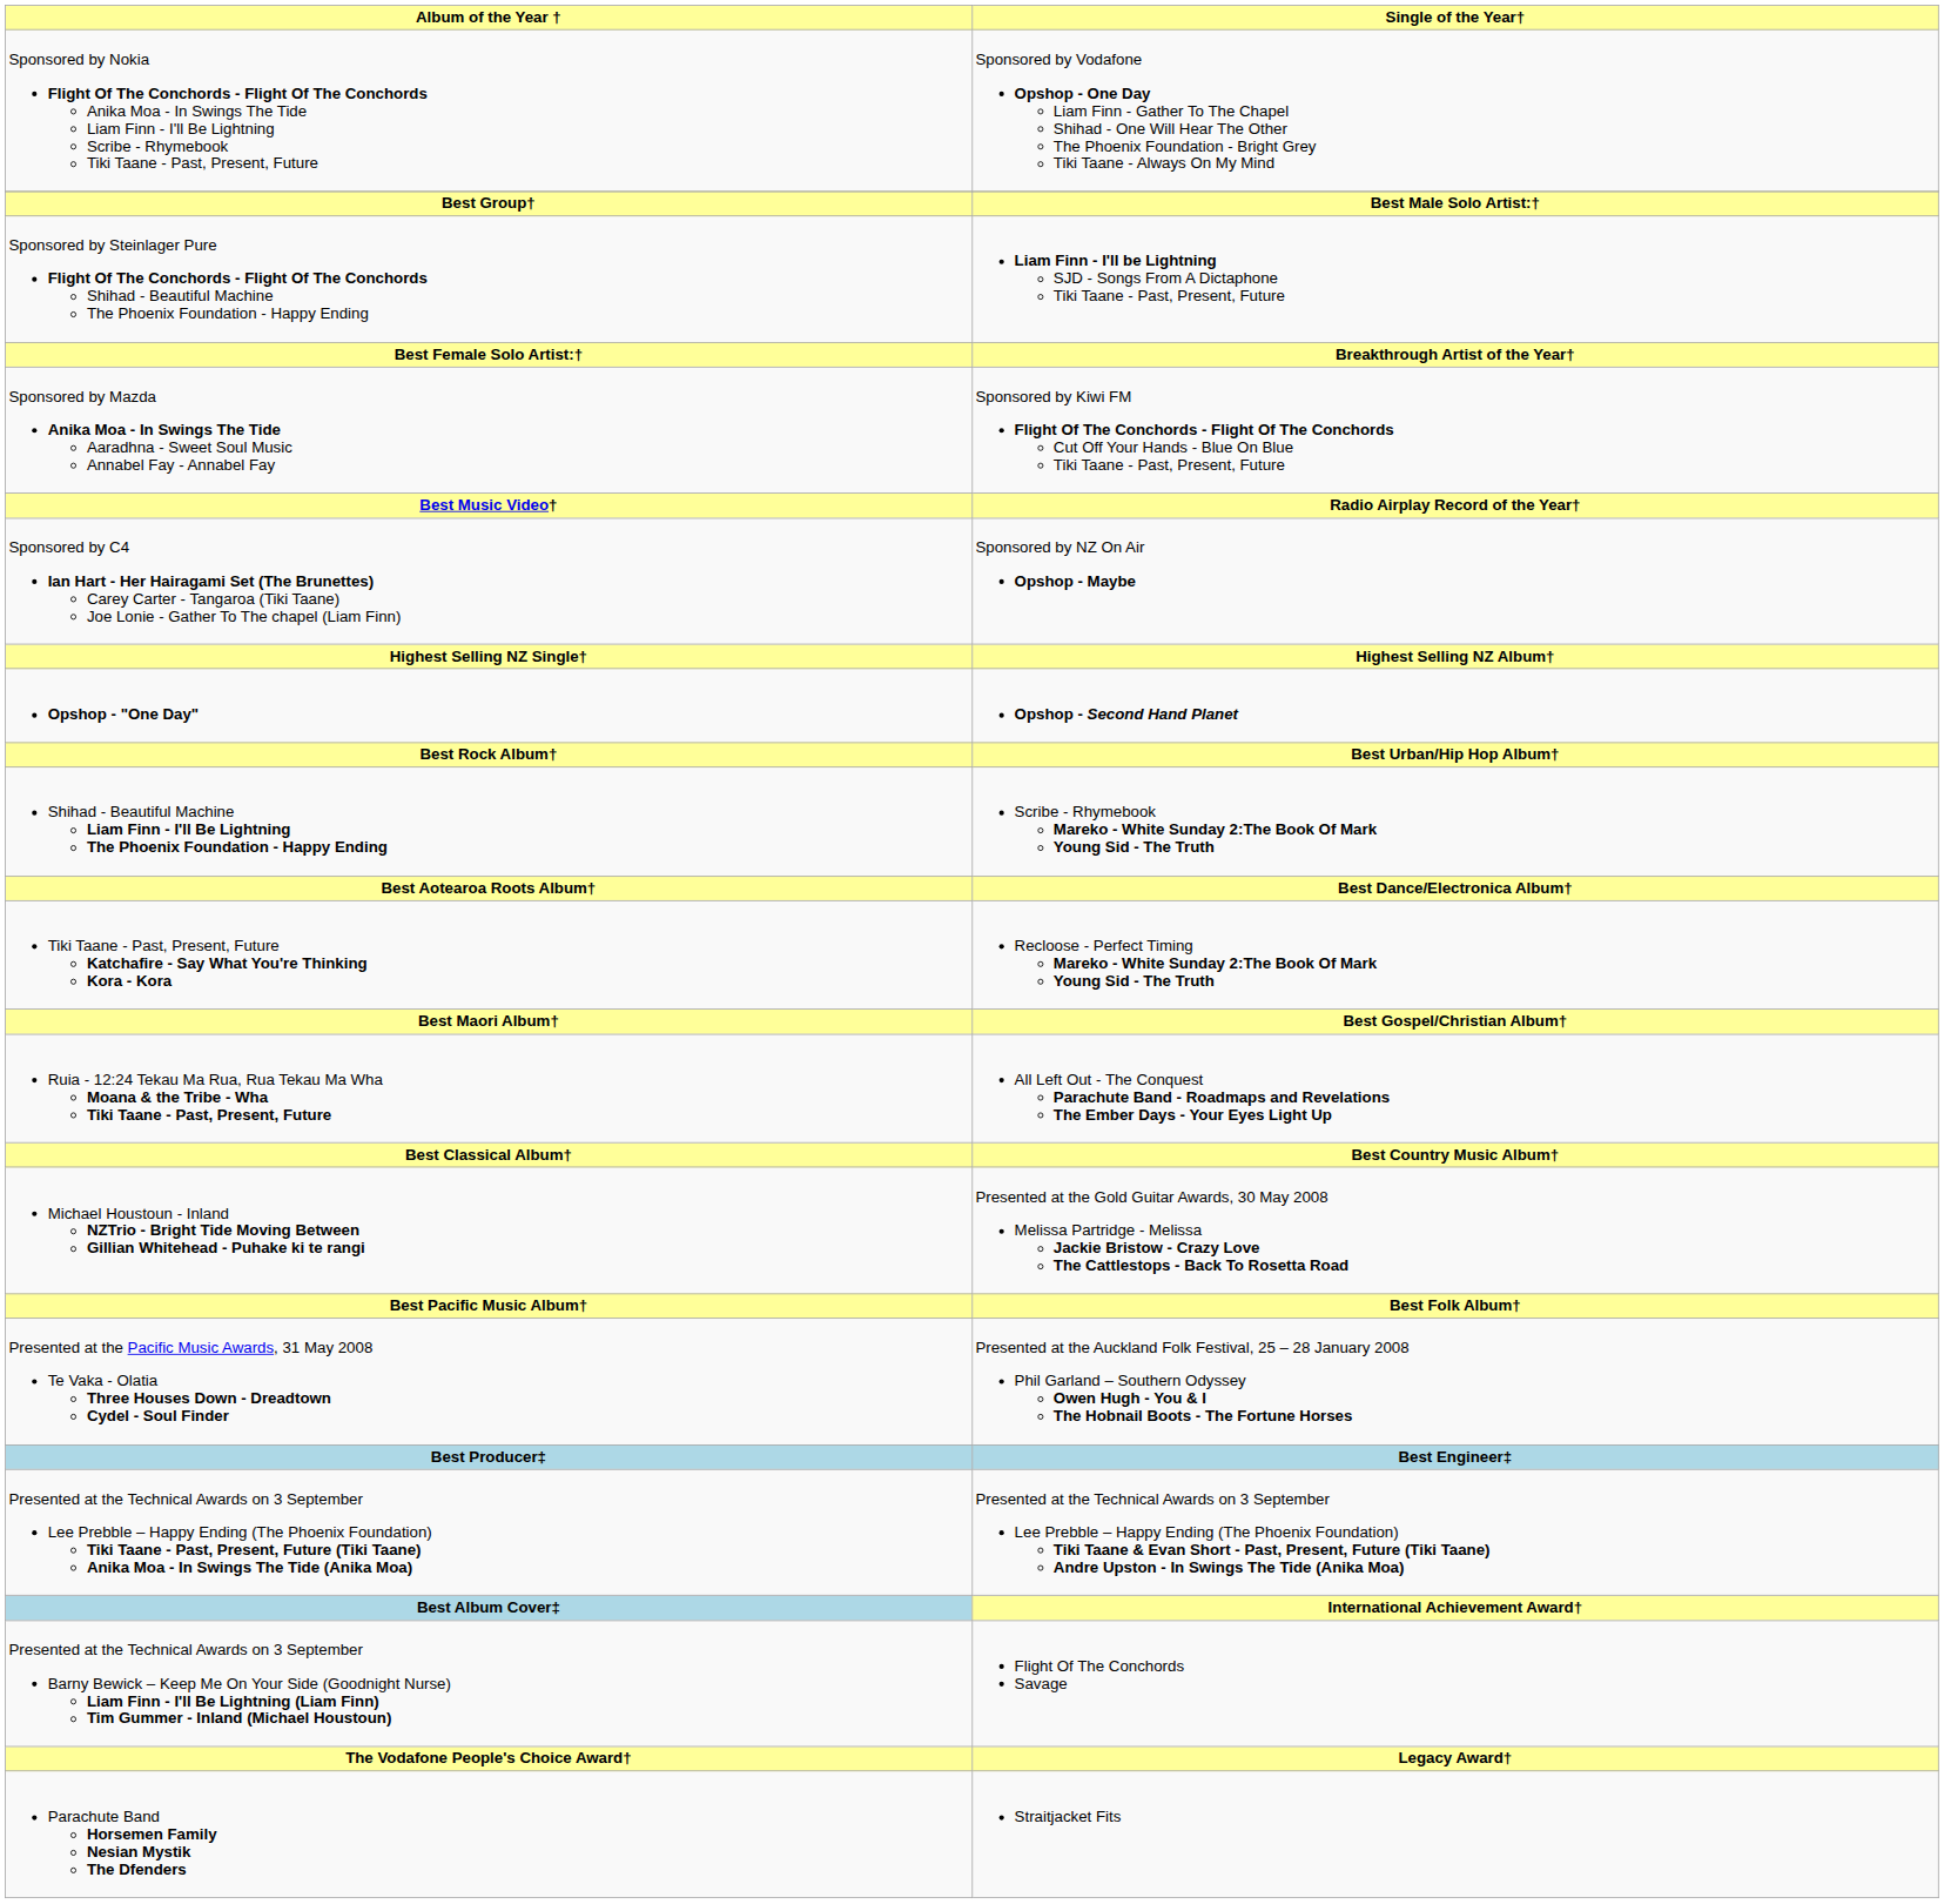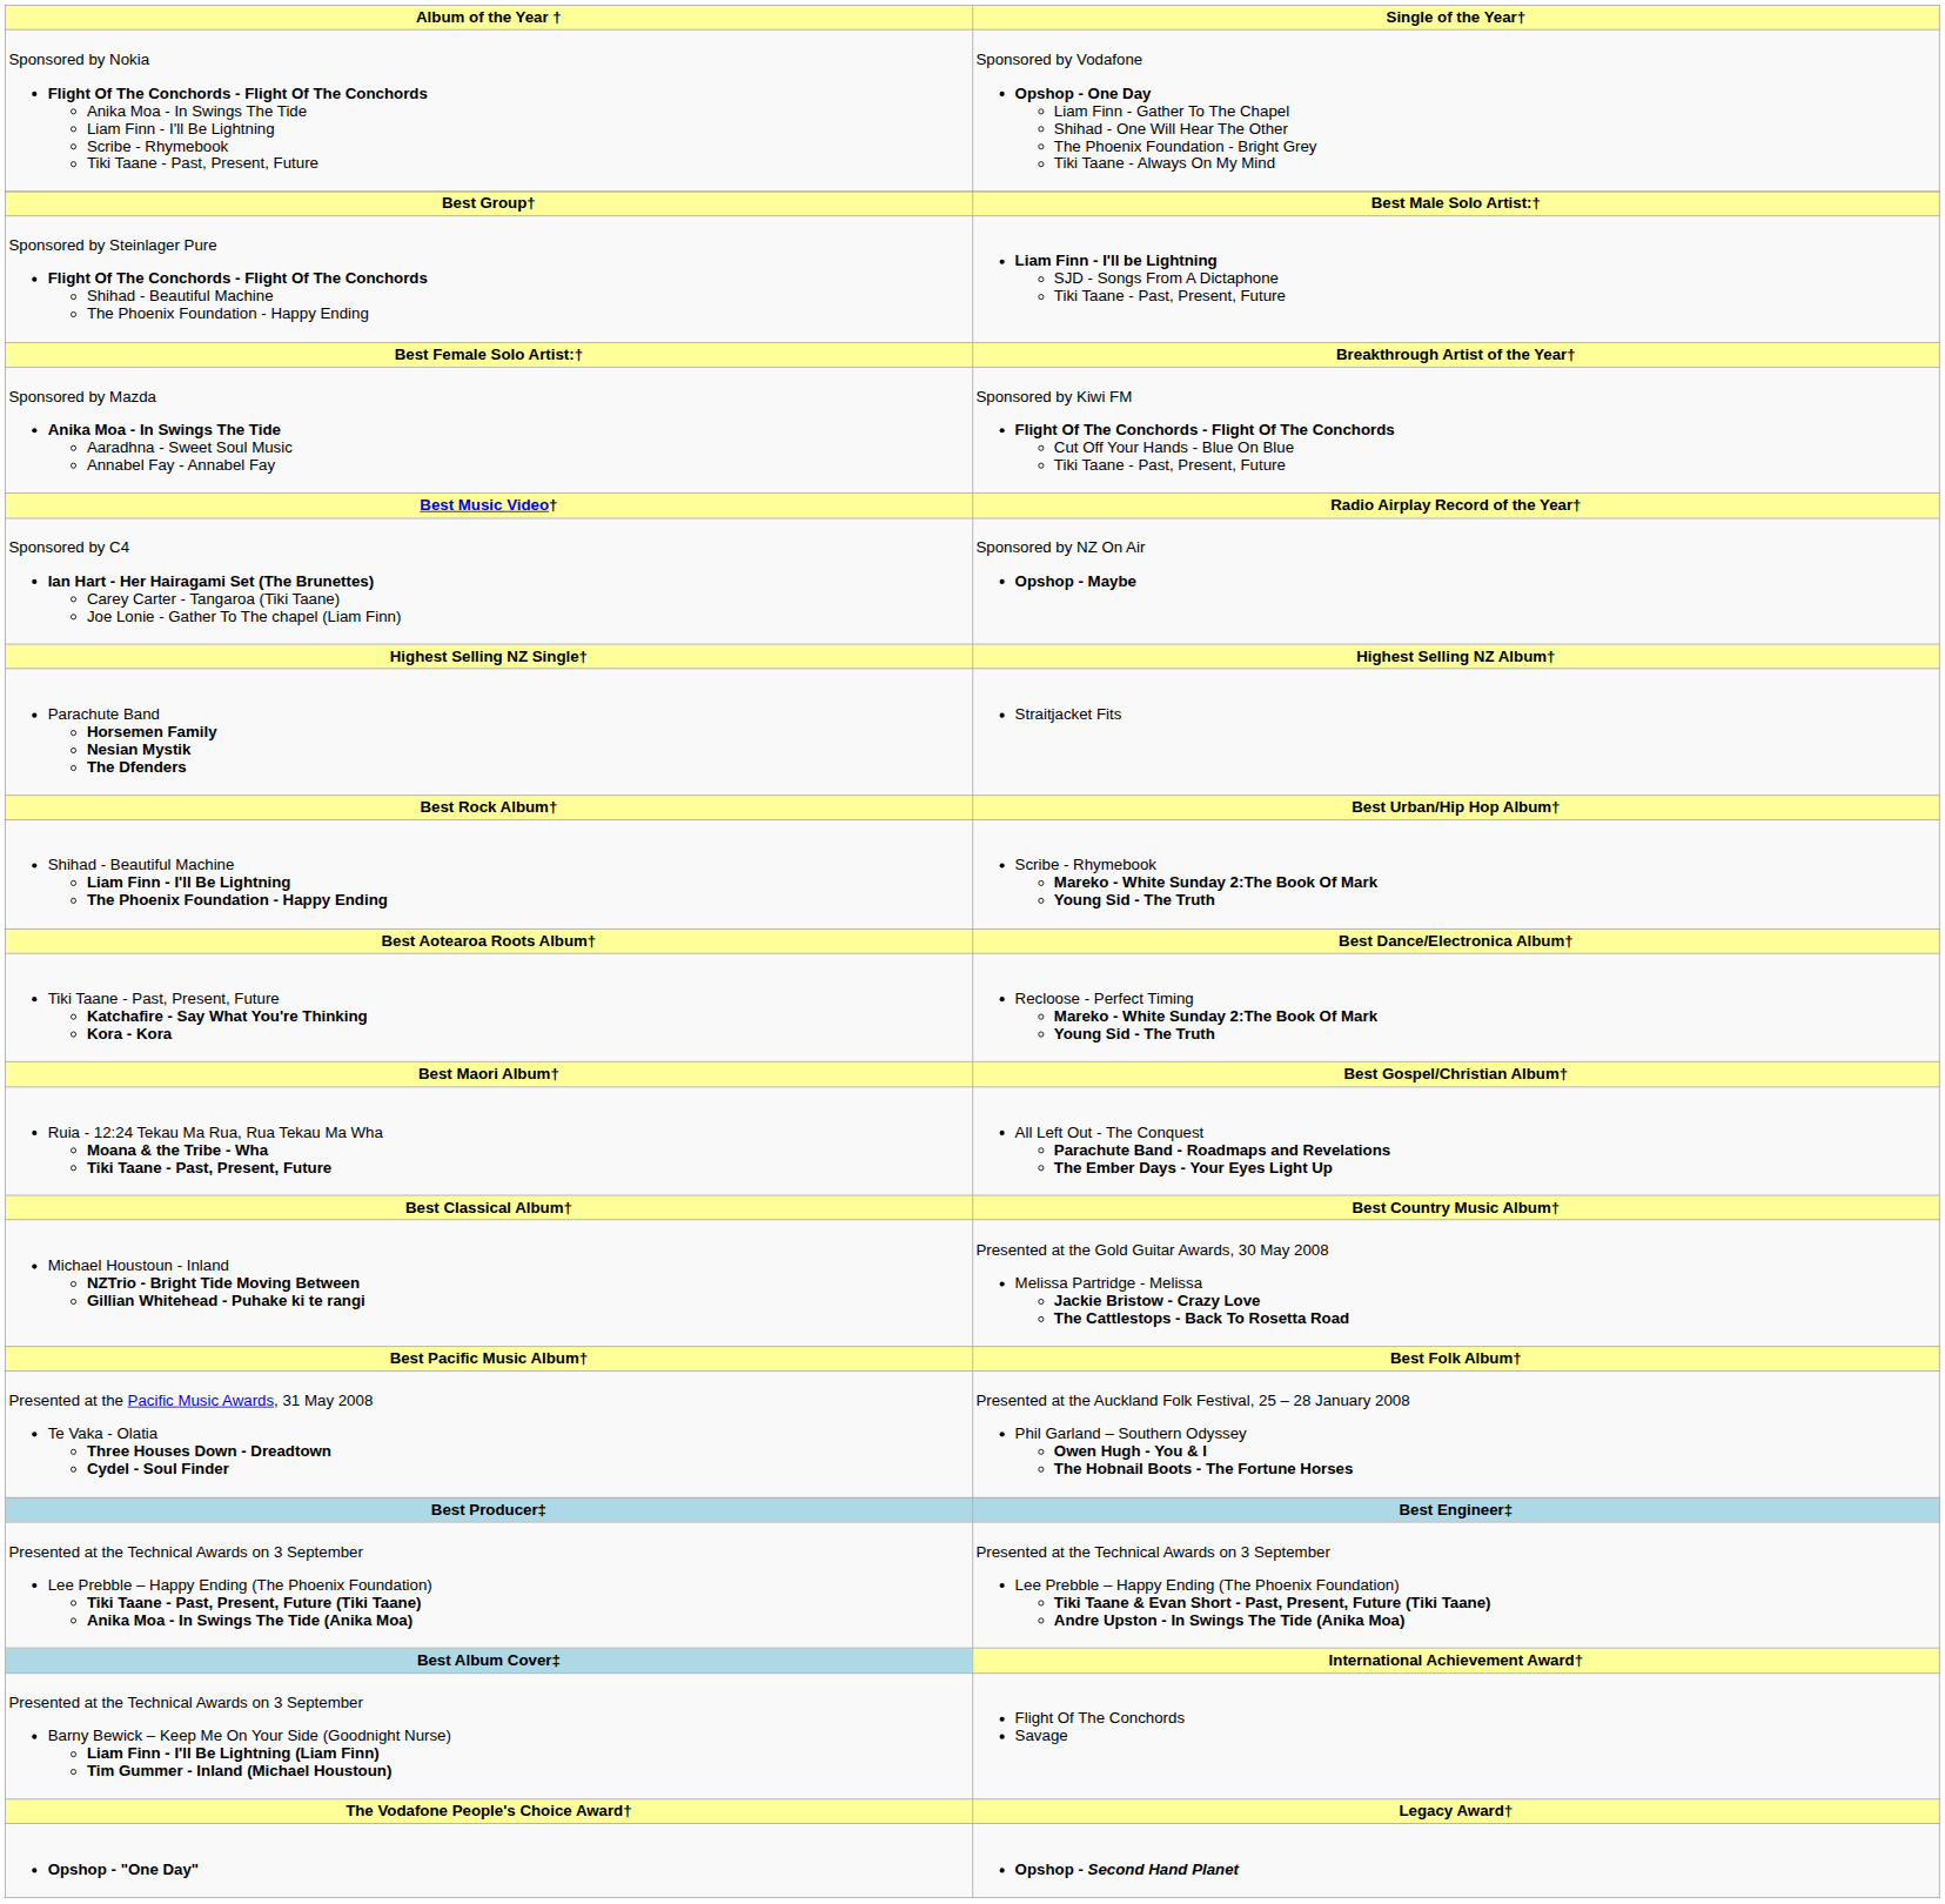rows swapped: Opshop - "One Day" <-> Parachute Band Horsemen Family Nesian Mystik The Dfenders
